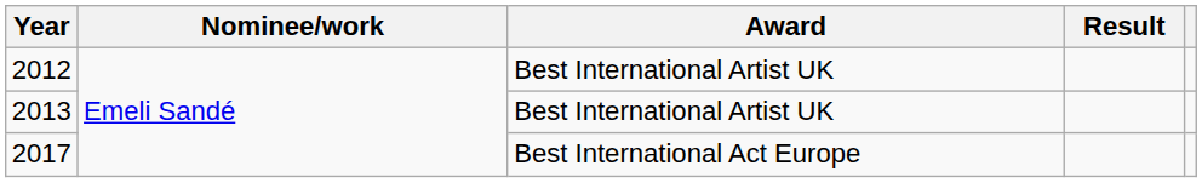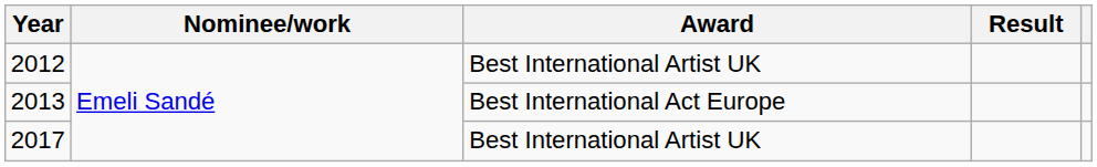2013 | Award: Best International Artist UK -> Best International Act Europe
2017 | Award: Best International Act Europe -> Best International Artist UK
